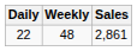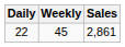22 | Weekly: 48 -> 45
